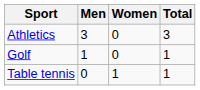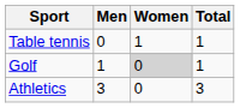rows swapped: Athletics <-> Table tennis
Golf | Women: no background -> lightgrey background
